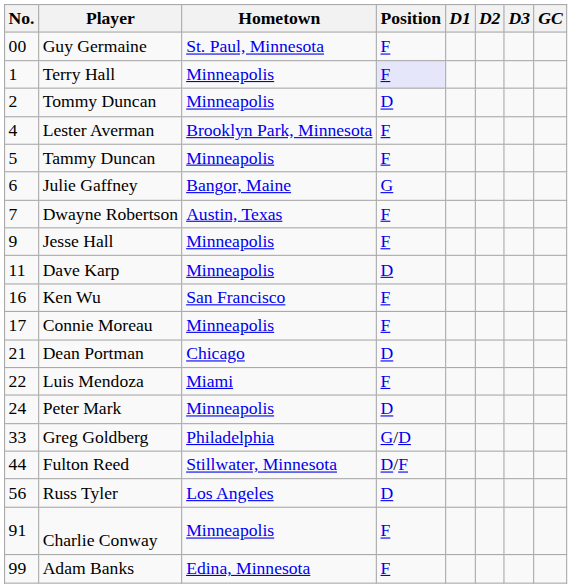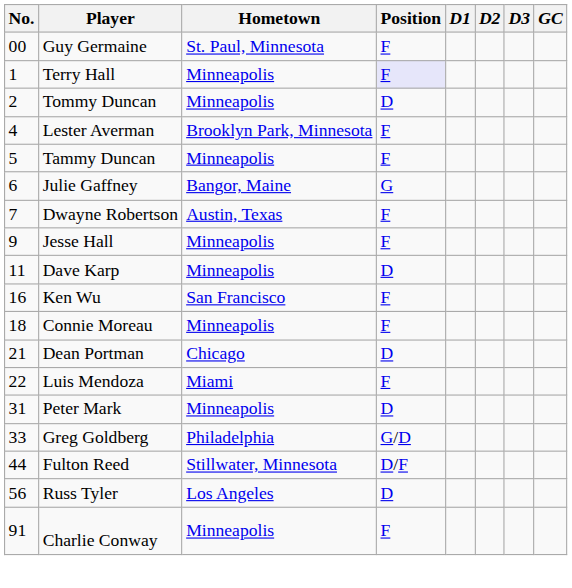Connie Moreau | No.: 17 -> 18
Peter Mark | No.: 24 -> 31
- row: 99 | Adam Banks | Edina, Minnesota | F
